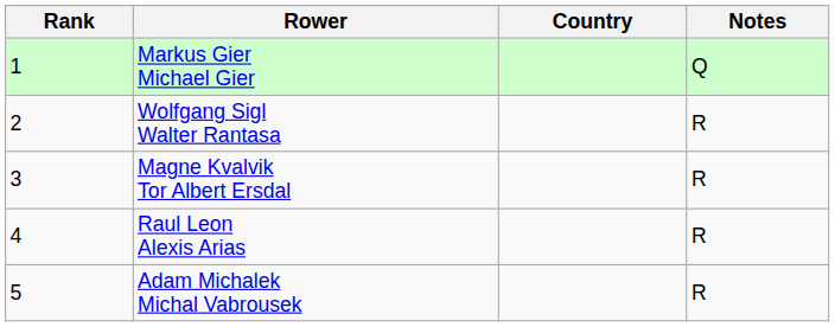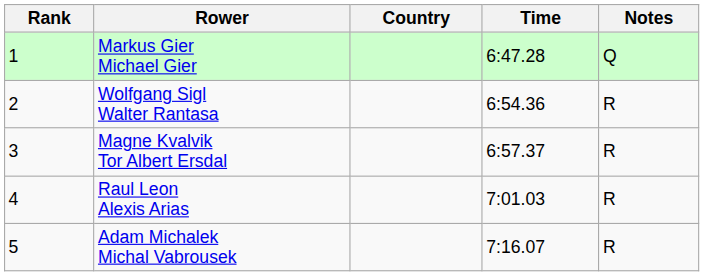+ column: Time | 6:47.28 | 6:54.36 | 6:57.37 | 7:01.03 | 7:16.07
